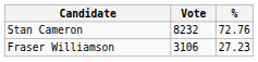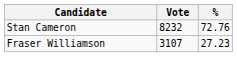Fraser Williamson | Vote: 3106 -> 3107
